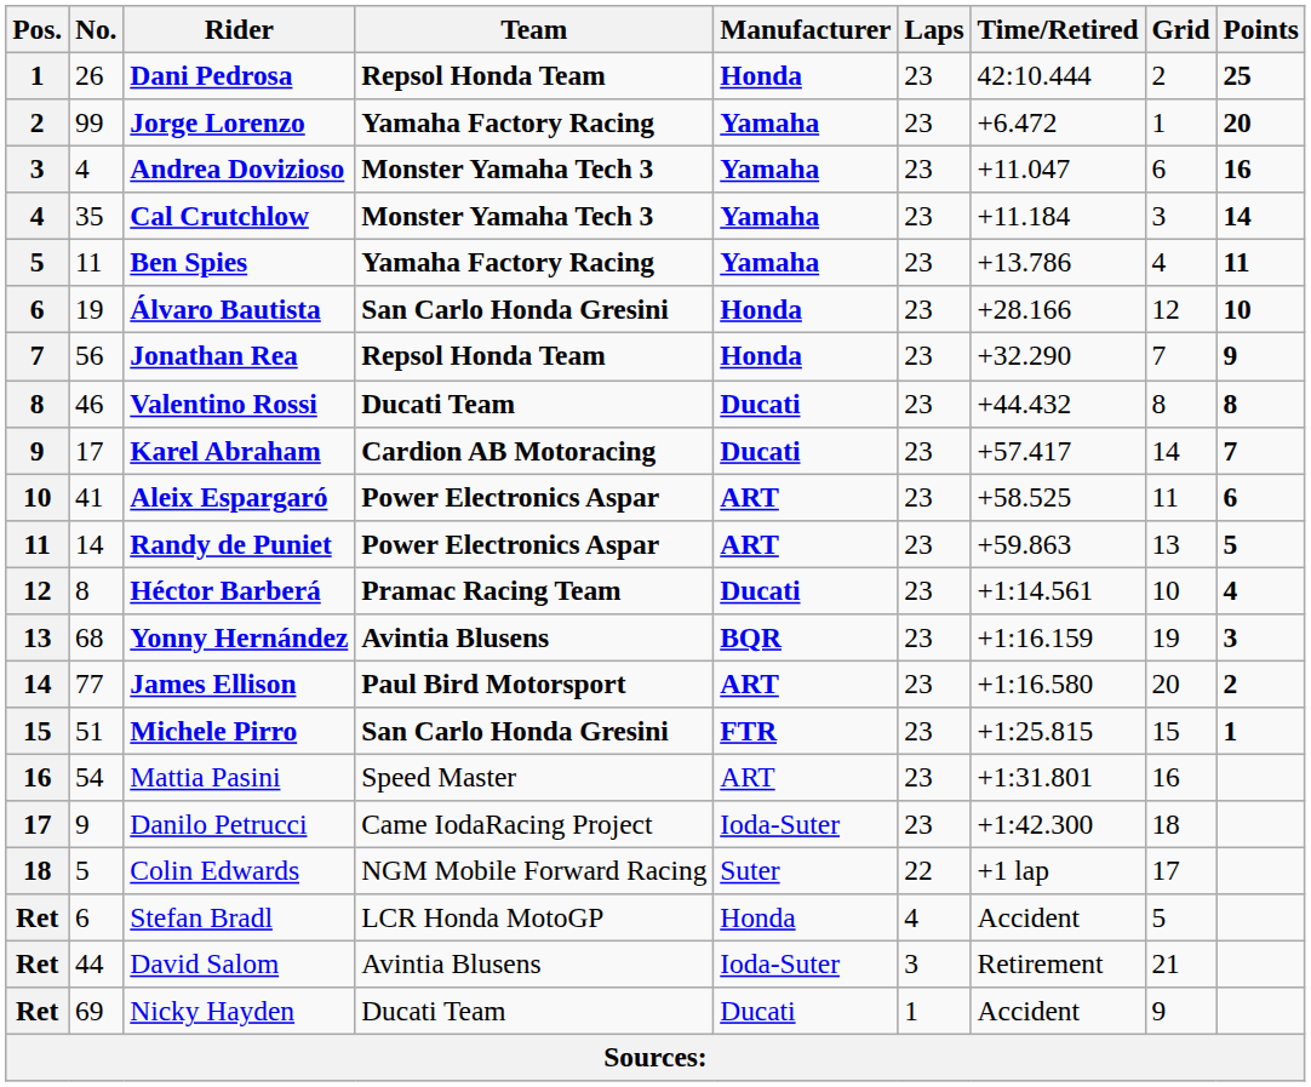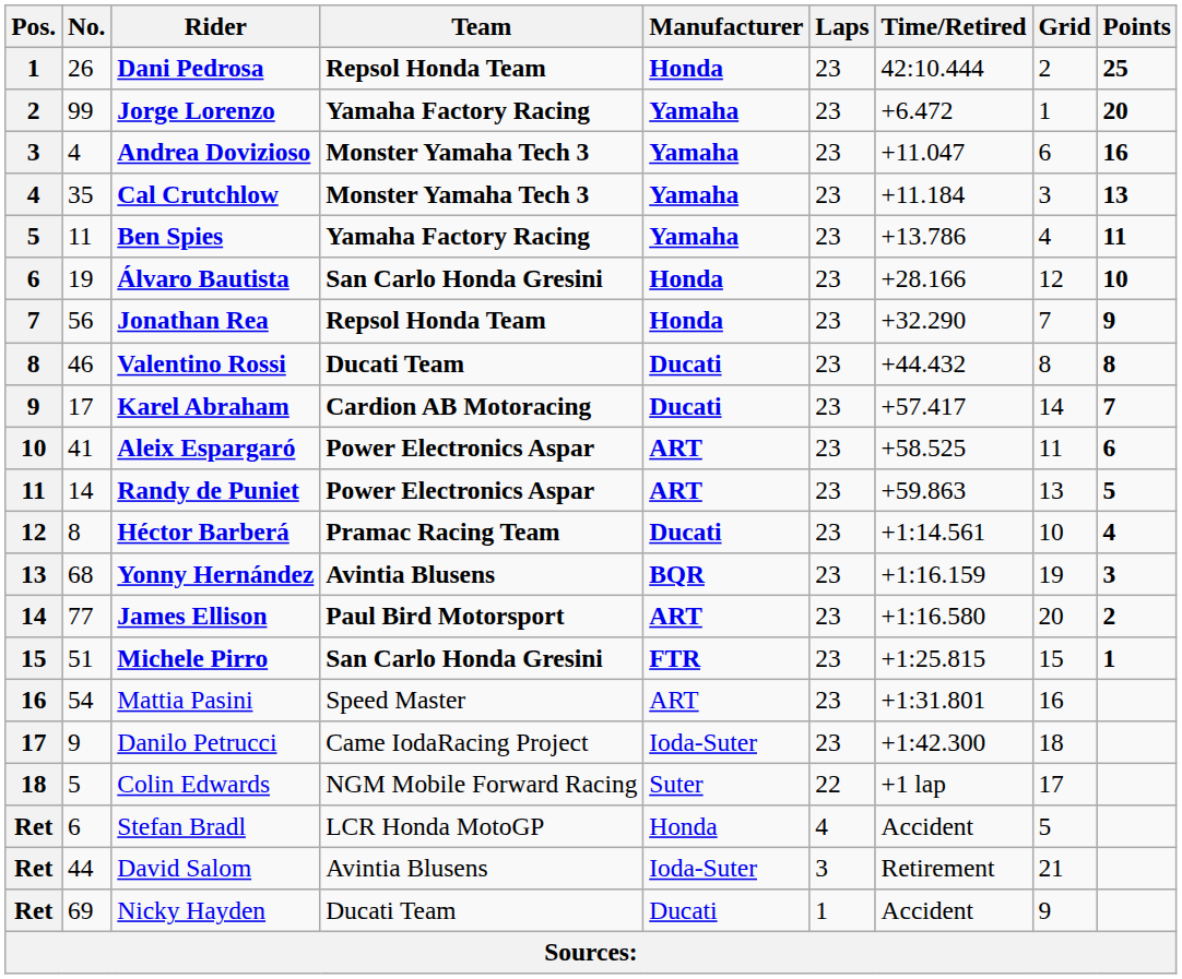Cal Crutchlow | Points: 14 -> 13
